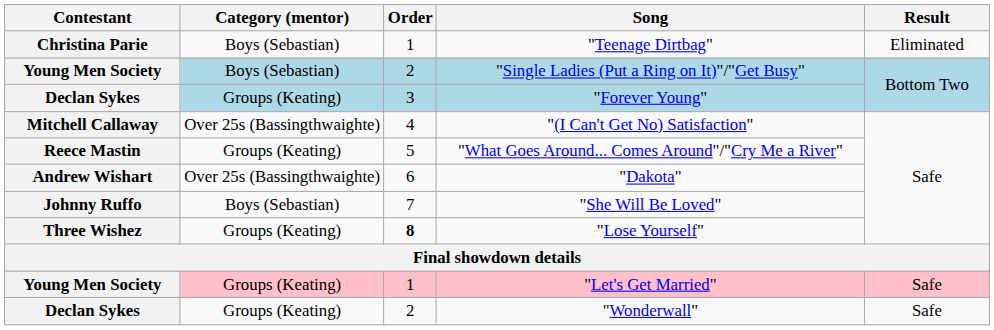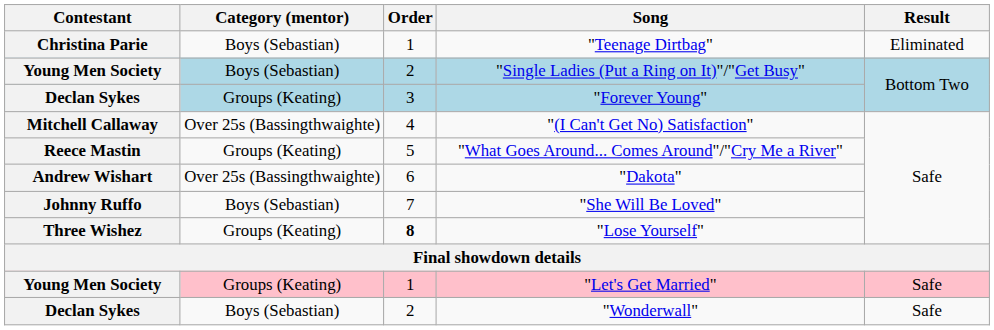"Wonderwall" | Category (mentor): Groups (Keating) -> Boys (Sebastian)
